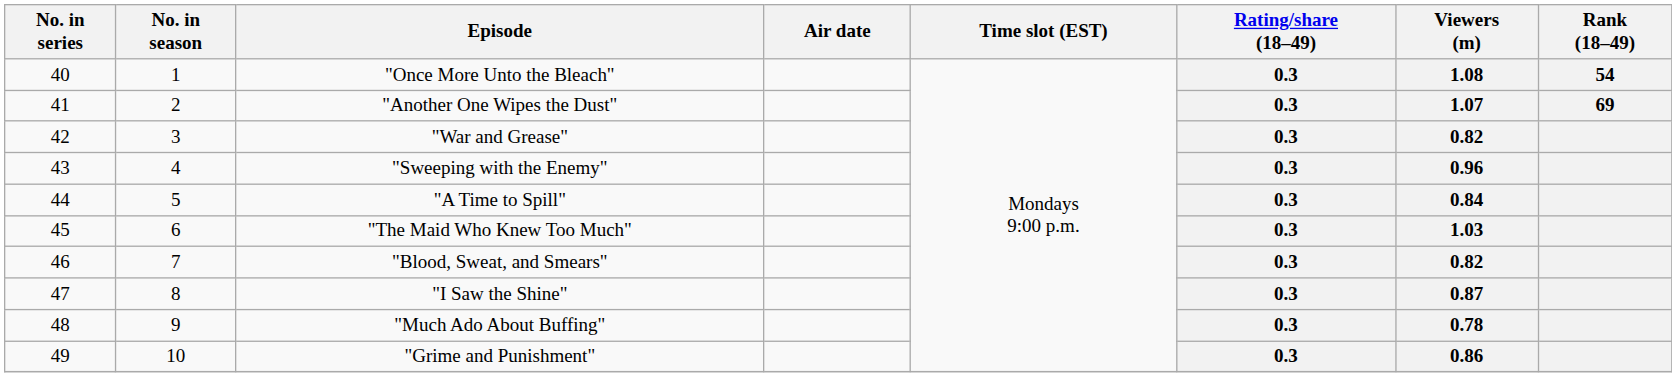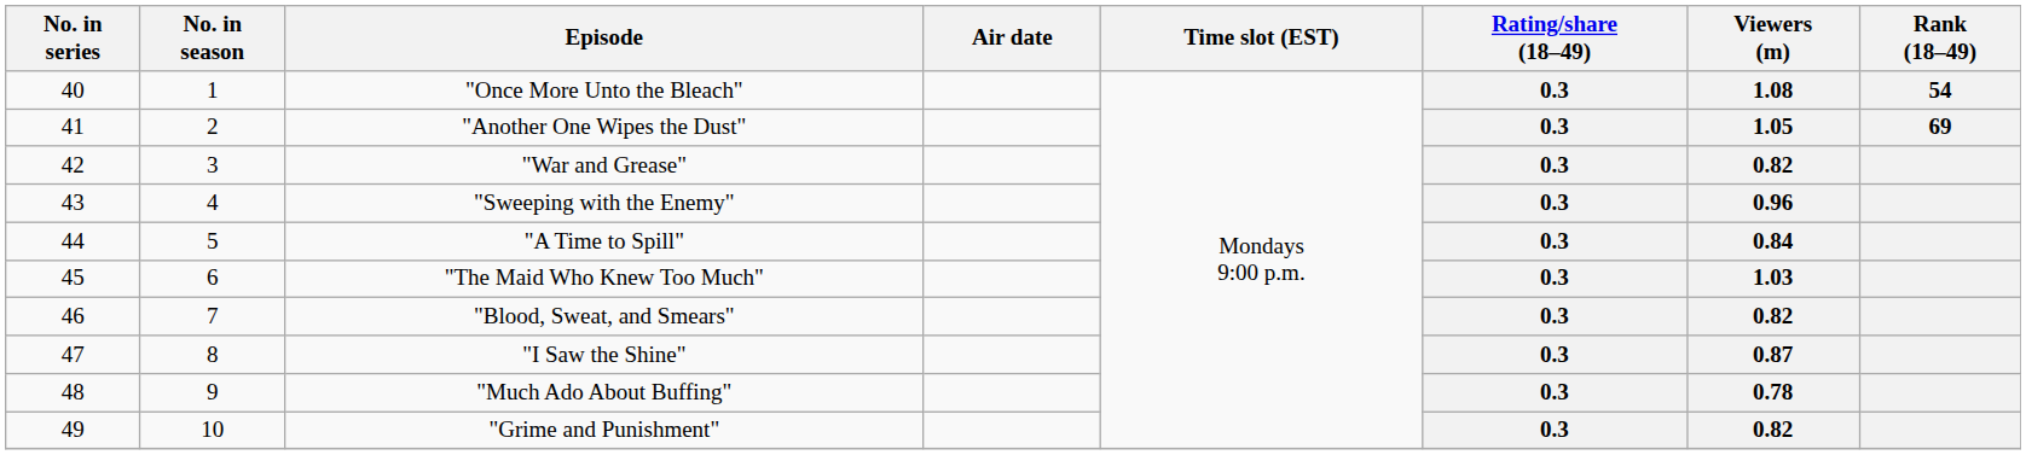"Another One Wipes the Dust" | Viewers (m): 1.07 -> 1.05
"Grime and Punishment" | Viewers (m): 0.86 -> 0.82
